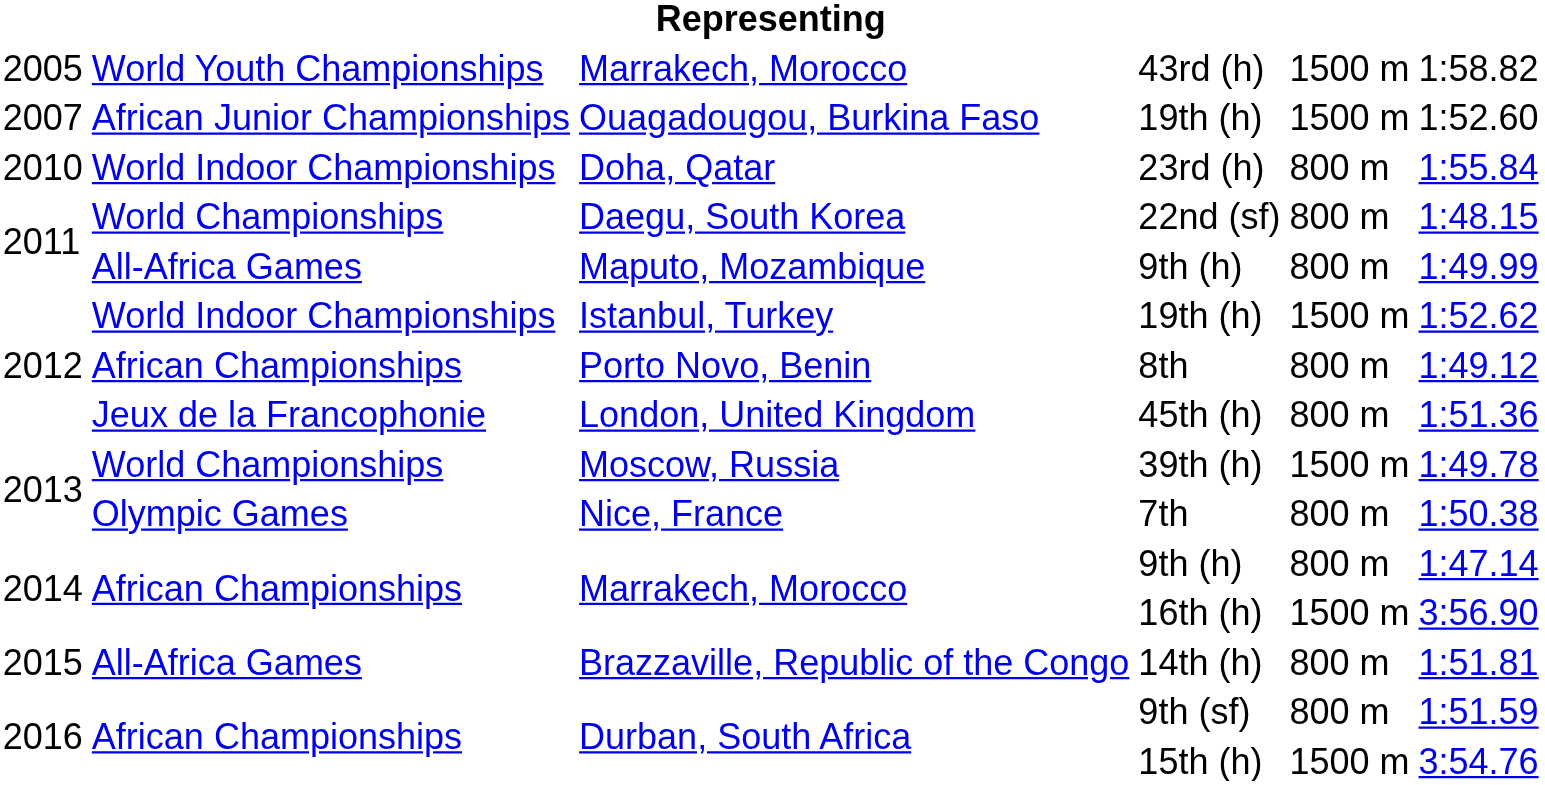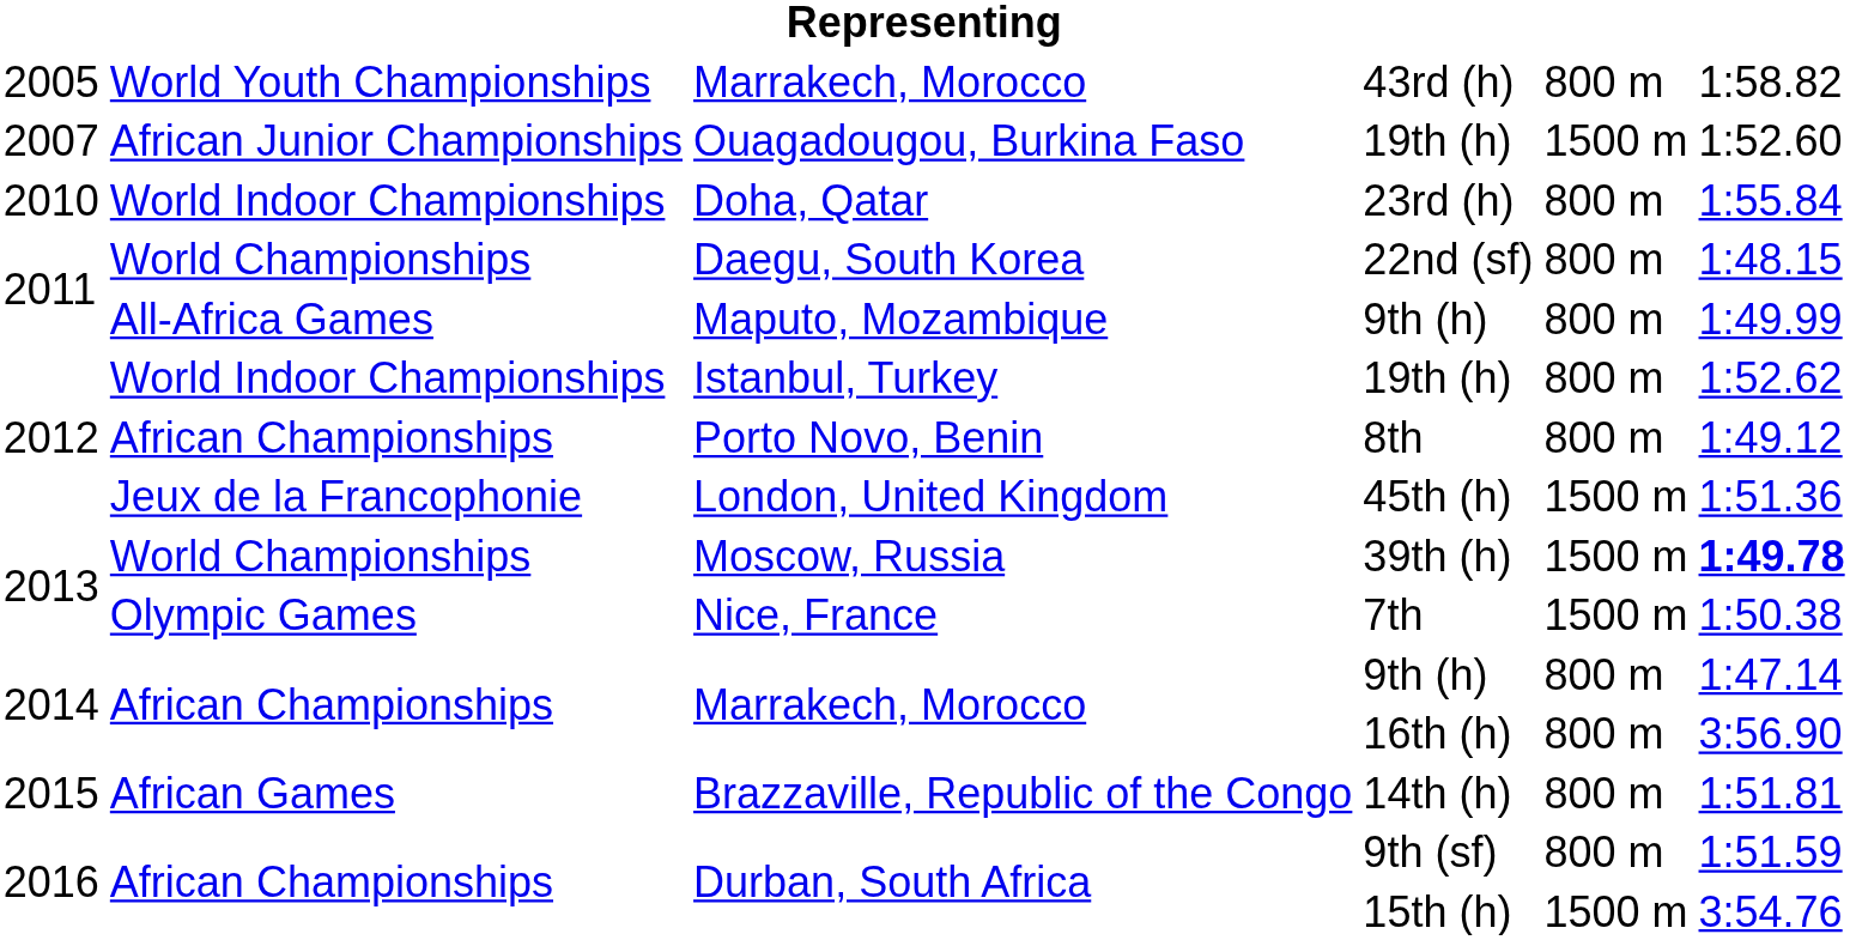43rd (h) | column 5: 1500 m -> 800 m
Istanbul, Turkey / 19th (h) | column 5: 1500 m -> 800 m
45th (h) | column 5: 800 m -> 1500 m
39th (h) | column 6: normal -> bold
7th | column 5: 800 m -> 1500 m
16th (h) | column 5: 1500 m -> 800 m
14th (h) | column 2: All-Africa Games -> African Games
